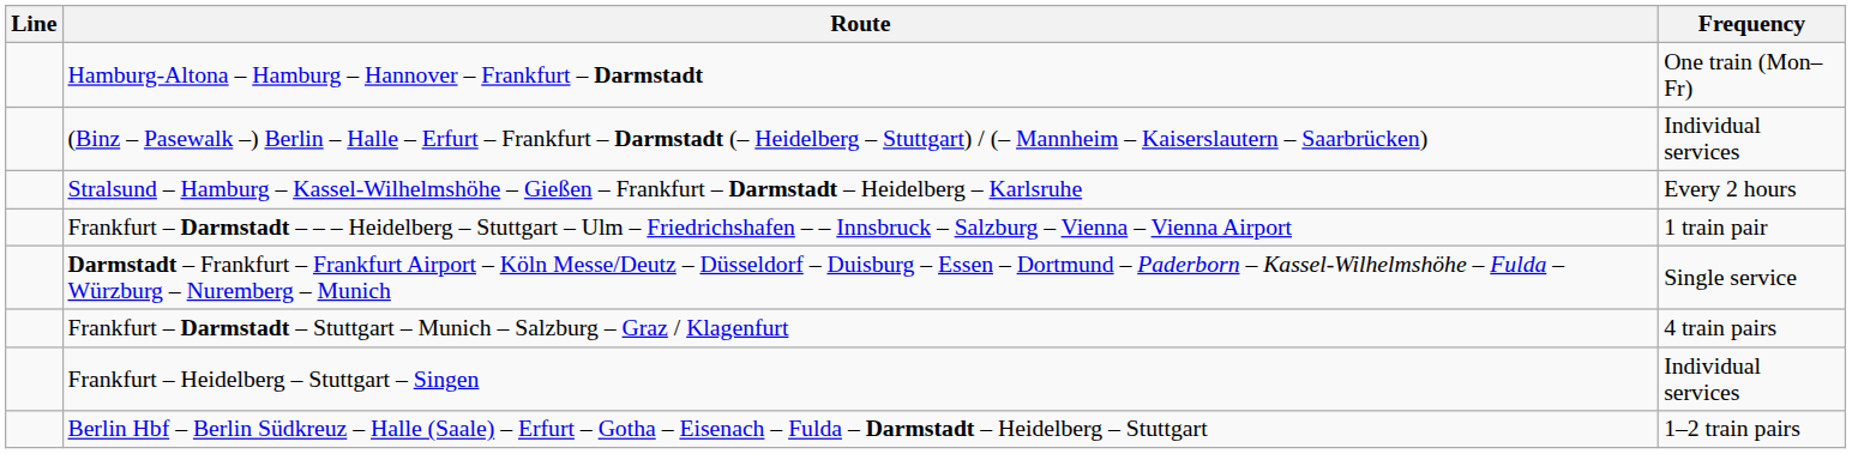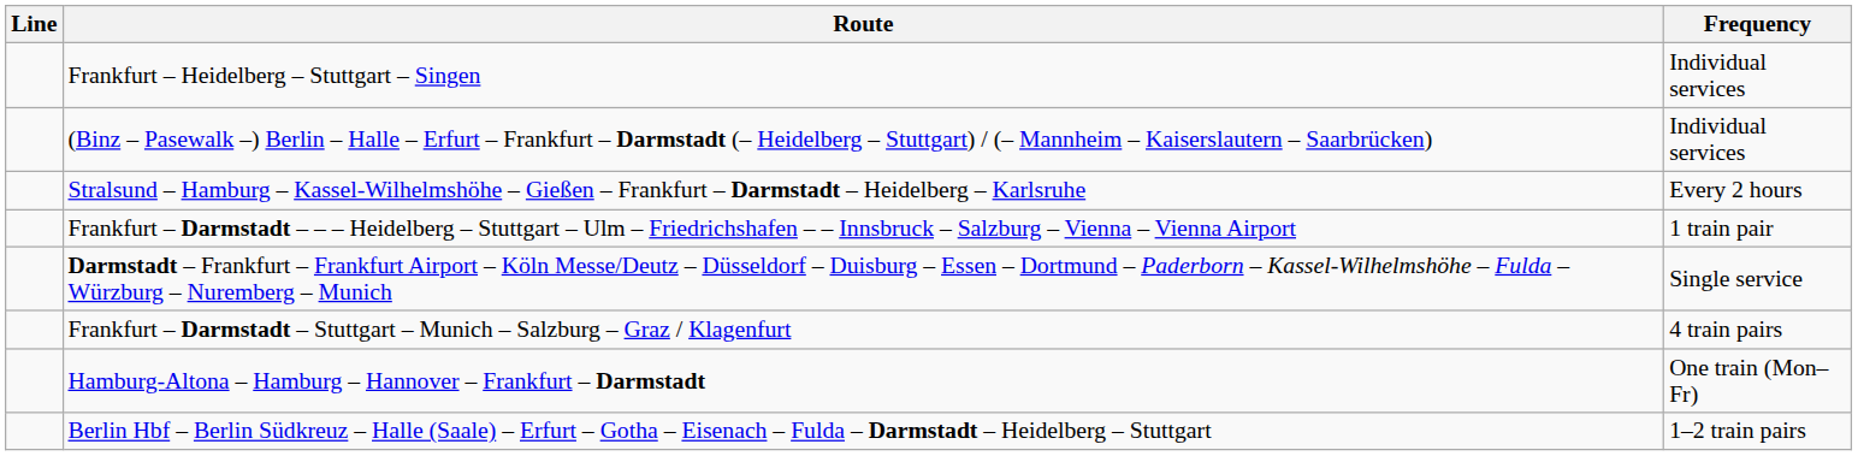rows swapped: Hamburg-Altona – Hamburg – Hannover – Frankfurt – Darmstadt <-> Frankfurt – Heidelberg – Stuttgart – Singen
